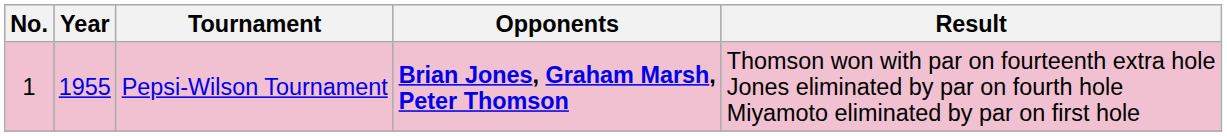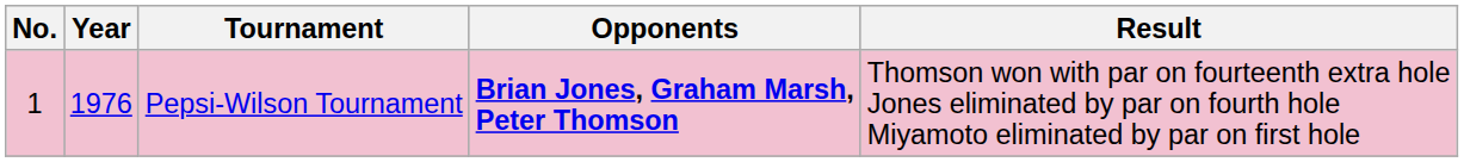Pepsi-Wilson Tournament | Year: 1955 -> 1976
